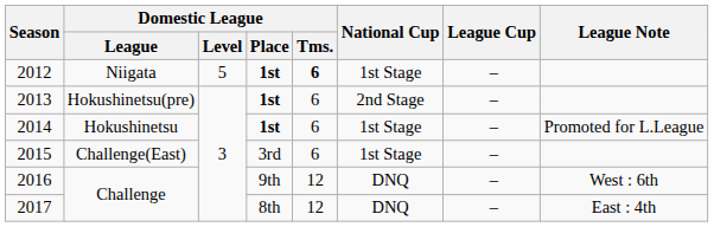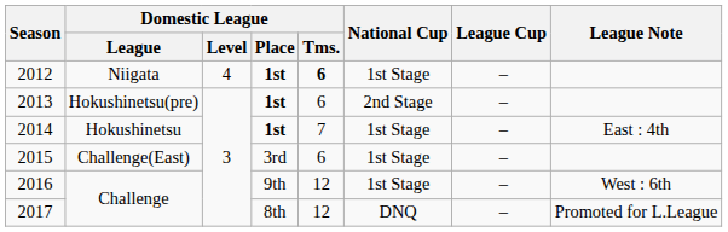2012 | Domestic League / Level: 5 -> 4
2014 | Domestic League / Tms.: 6 -> 7
2014 | League Note: Promoted for L.League -> East : 4th
2016 | National Cup: DNQ -> 1st Stage
2017 | League Note: East : 4th -> Promoted for L.League
